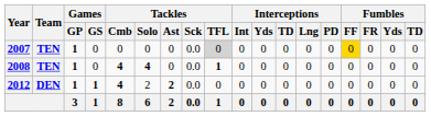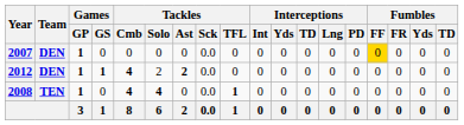2007 | Team: TEN -> DEN
2007 | Tackles / TFL: lightgrey background -> no background
rows swapped: 2008 <-> 2012
